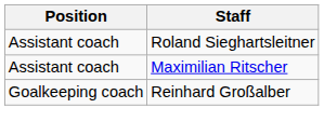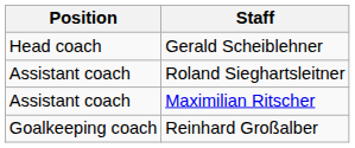+ row: Head coach | Gerald Scheiblehner
